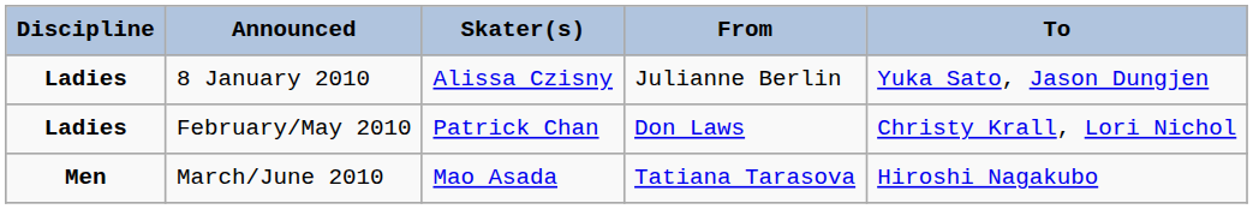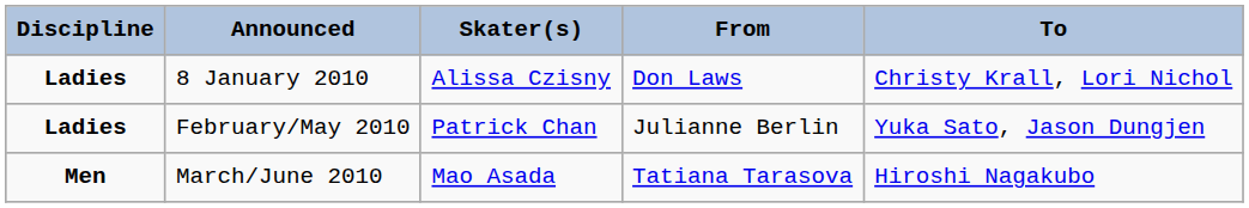8 January 2010 | From: Julianne Berlin -> Don Laws
8 January 2010 | To: Yuka Sato, Jason Dungjen -> Christy Krall, Lori Nichol
February/May 2010 | From: Don Laws -> Julianne Berlin
February/May 2010 | To: Christy Krall, Lori Nichol -> Yuka Sato, Jason Dungjen
